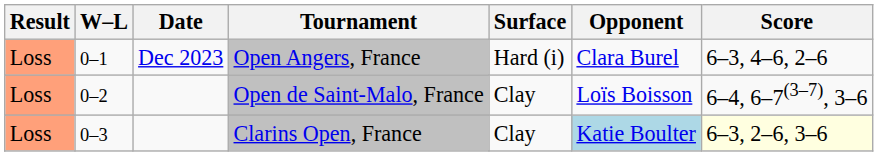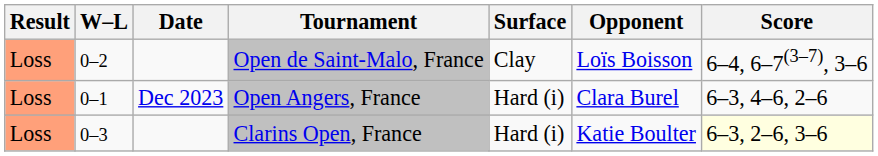rows swapped: Open Angers, France <-> Open de Saint-Malo, France
Clarins Open, France | Surface: Clay -> Hard (i)
Clarins Open, France | Opponent: lightblue background -> no background
